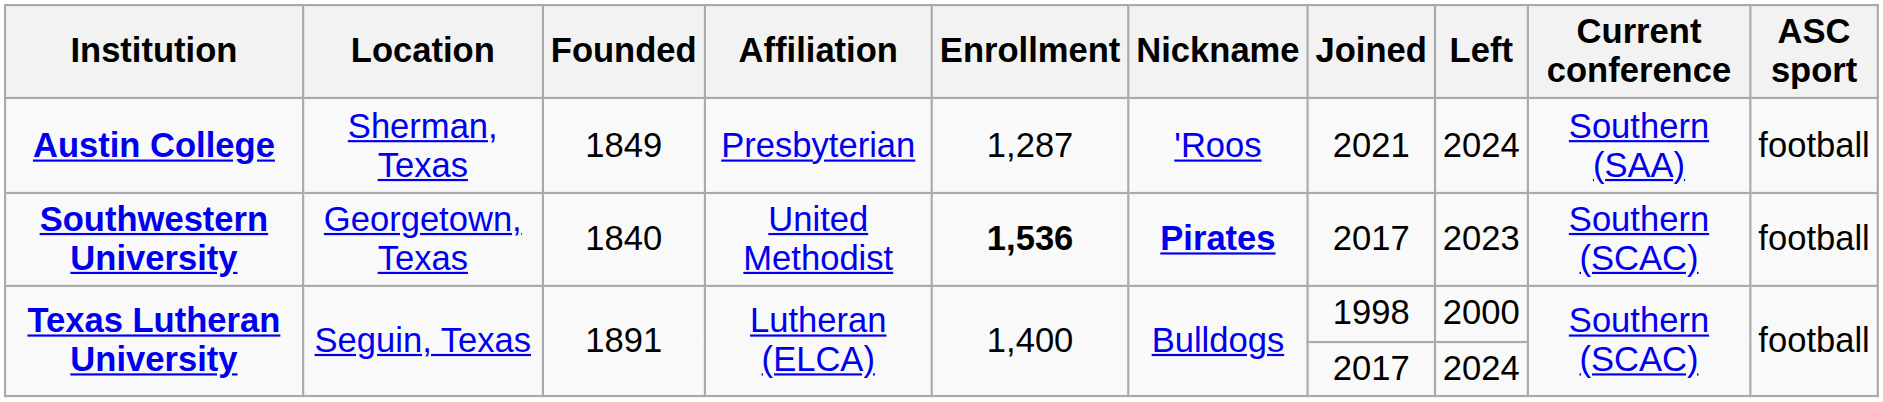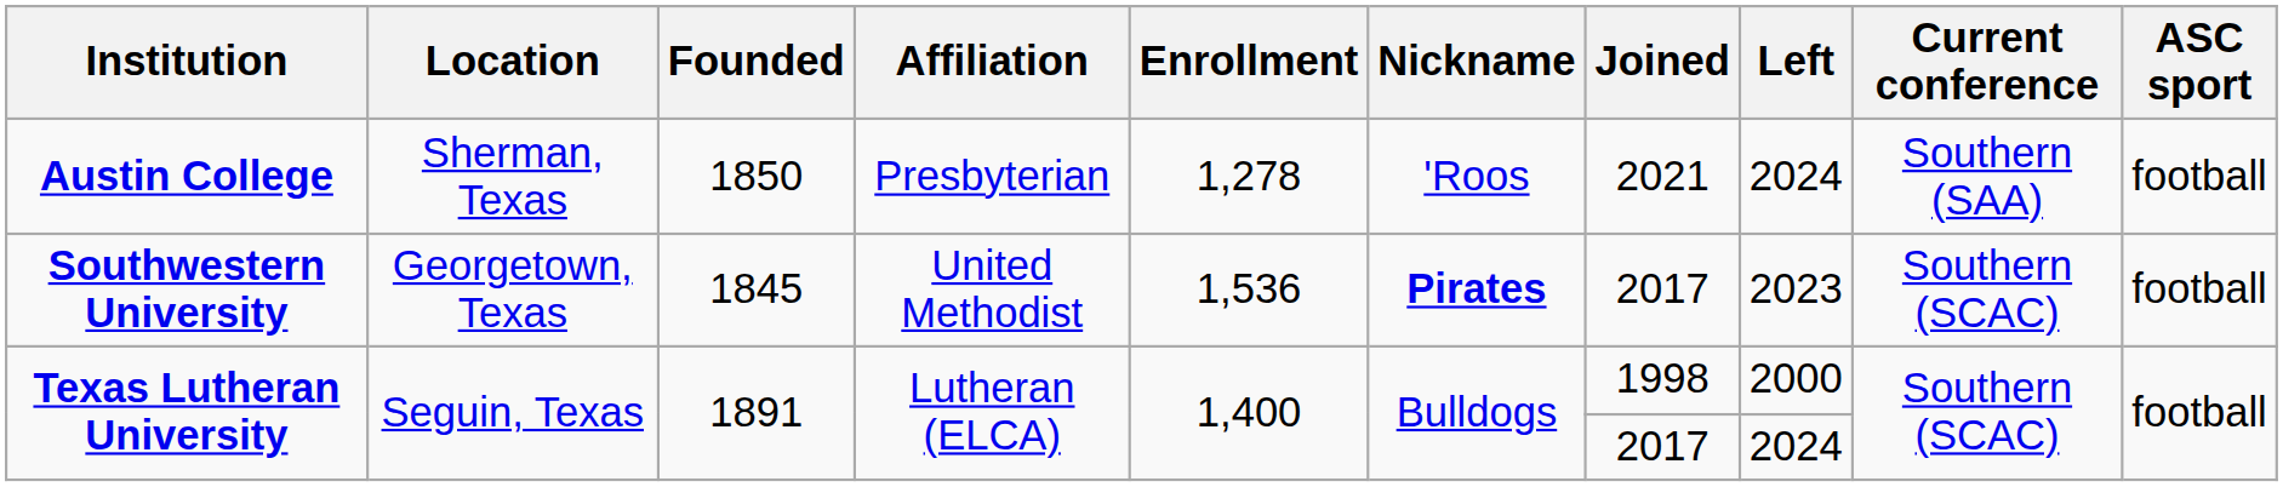Austin College | Founded: 1849 -> 1850
Austin College | Enrollment: 1,287 -> 1,278
Southwestern University | Founded: 1840 -> 1845
Southwestern University | Enrollment: bold -> normal
